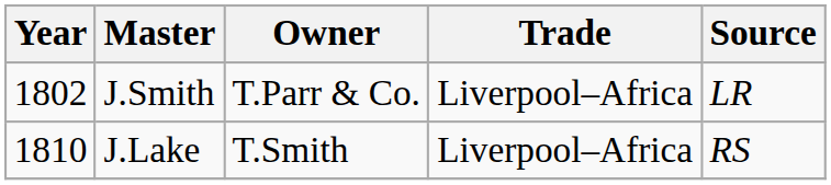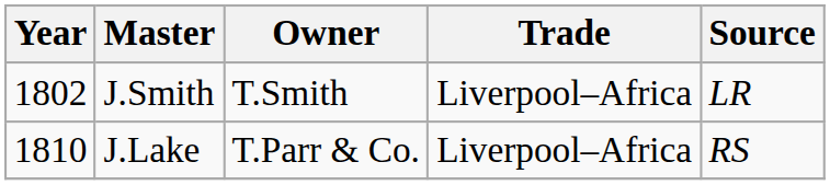J.Smith | Owner: T.Parr & Co. -> T.Smith
J.Lake | Owner: T.Smith -> T.Parr & Co.
